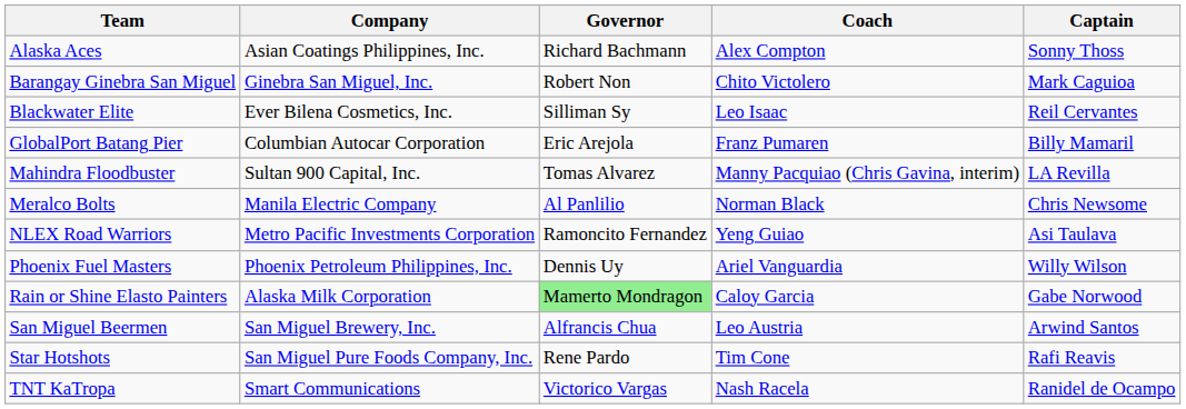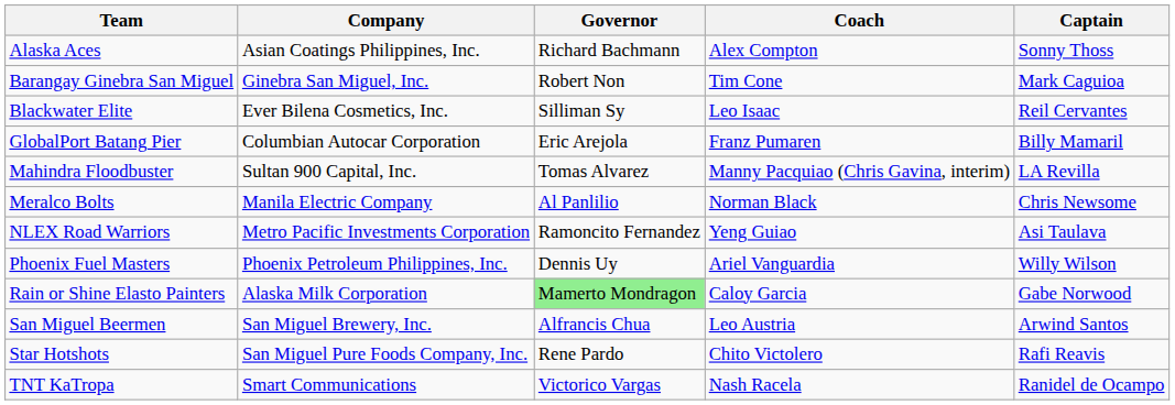Barangay Ginebra San Miguel | Coach: Chito Victolero -> Tim Cone
Star Hotshots | Coach: Tim Cone -> Chito Victolero
